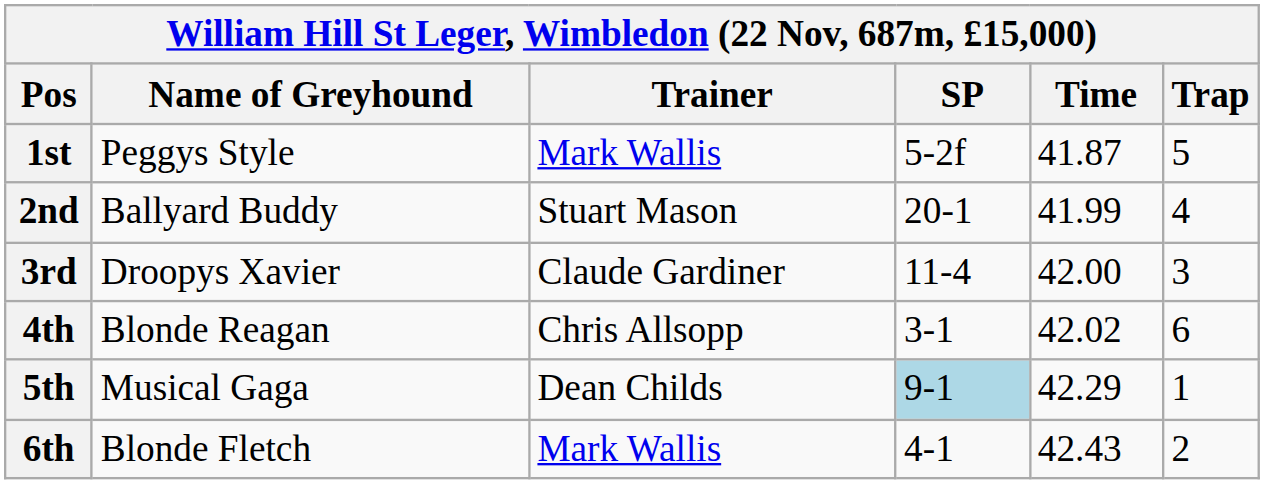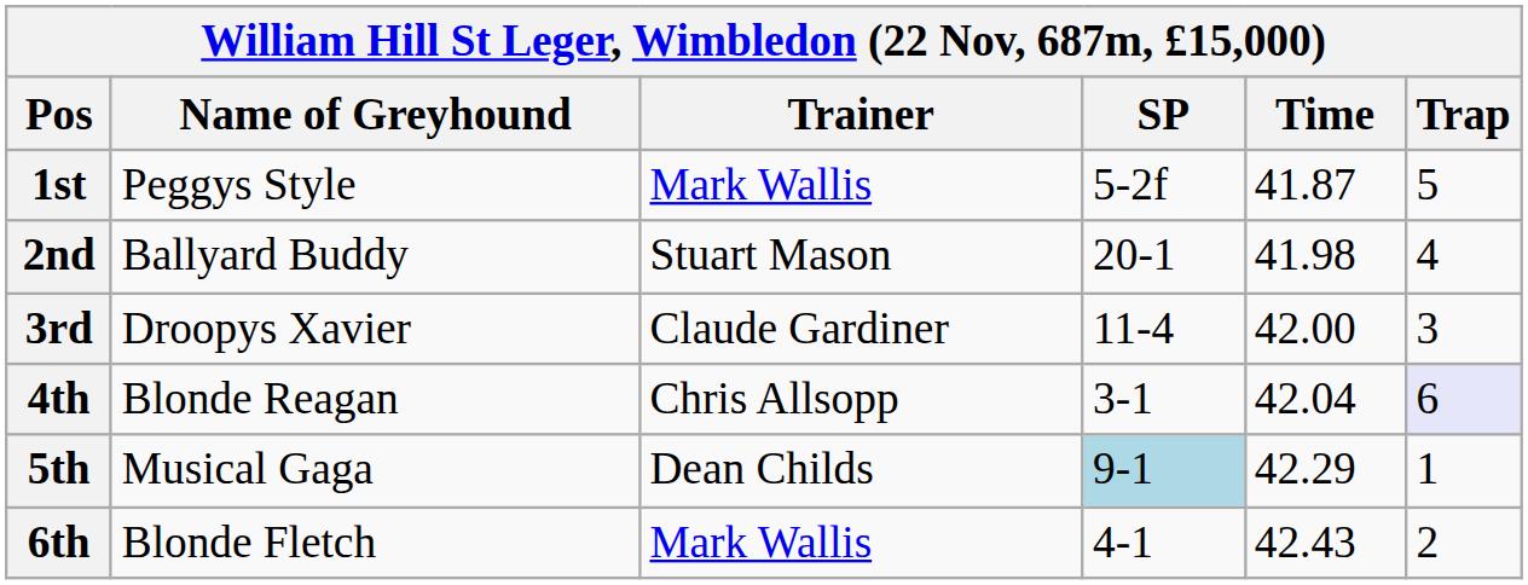2nd | Time: 41.99 -> 41.98
4th | Time: 42.02 -> 42.04
4th | Trap: no background -> lavender background
